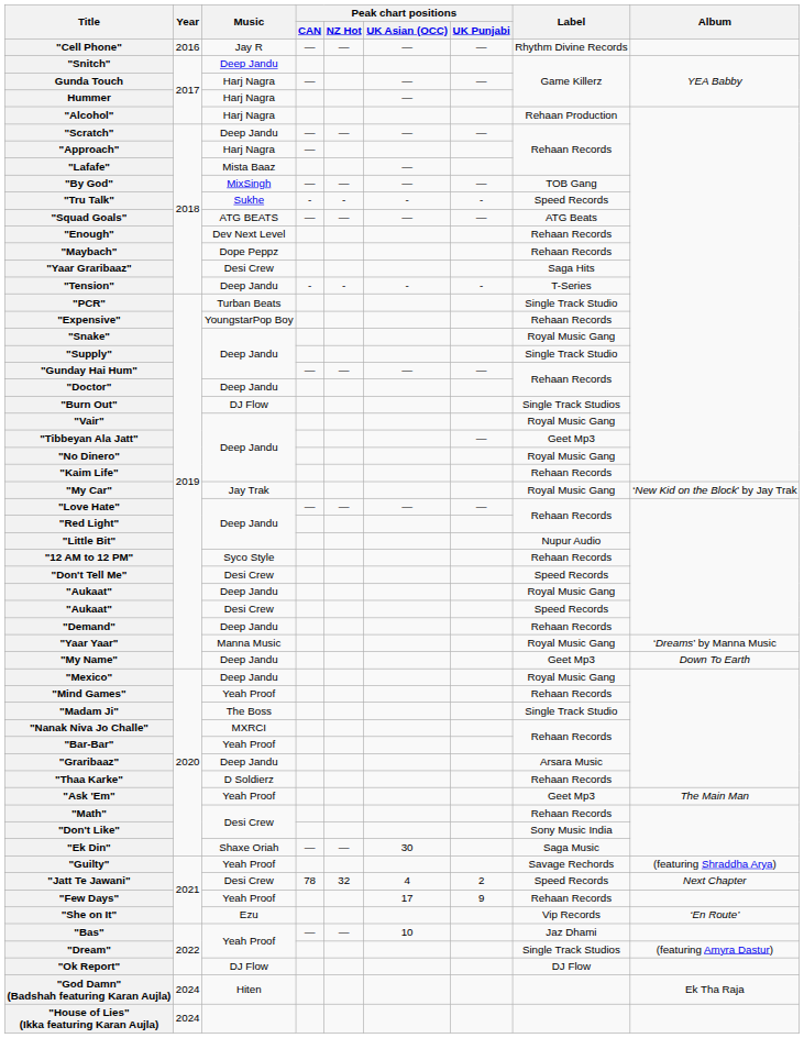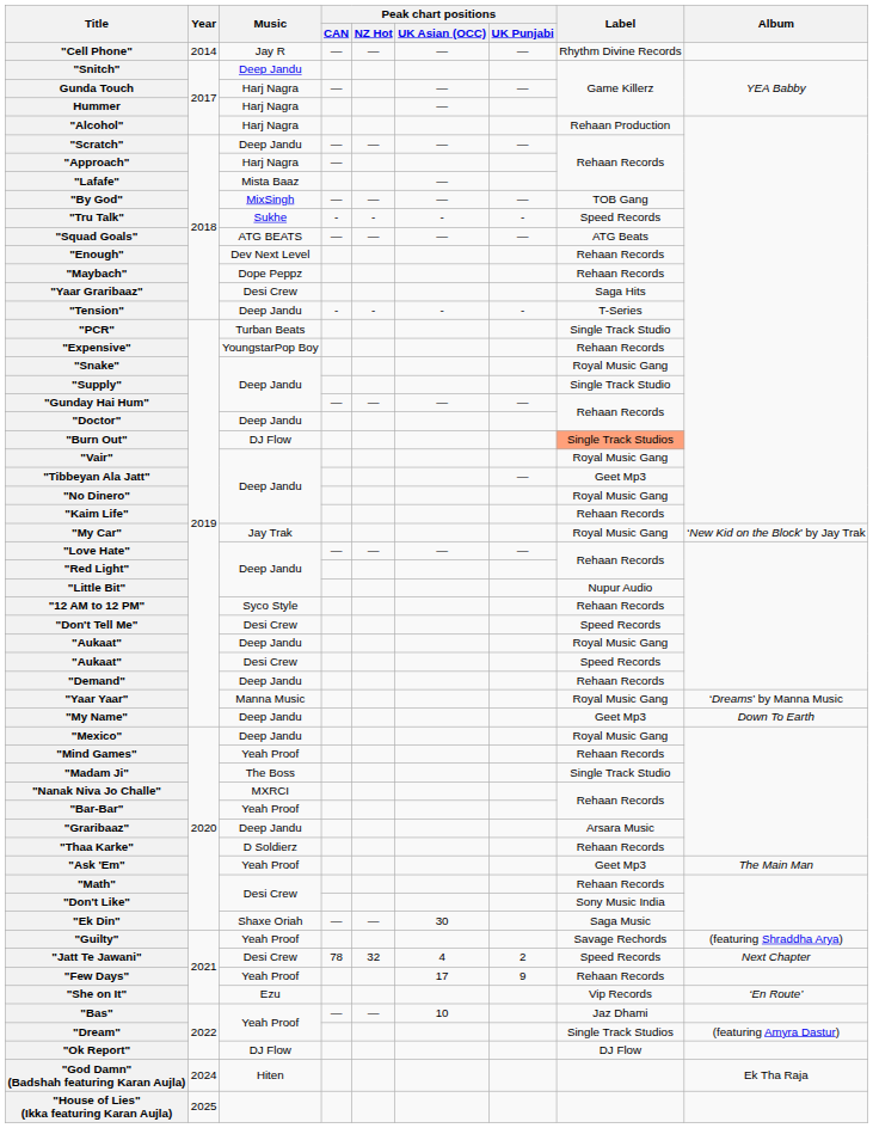"Cell Phone" | Year: 2016 -> 2014
"Burn Out" | Label: no background -> lightsalmon background
"House of Lies" (Ikka featuring Karan Aujla) | Year: 2024 -> 2025
